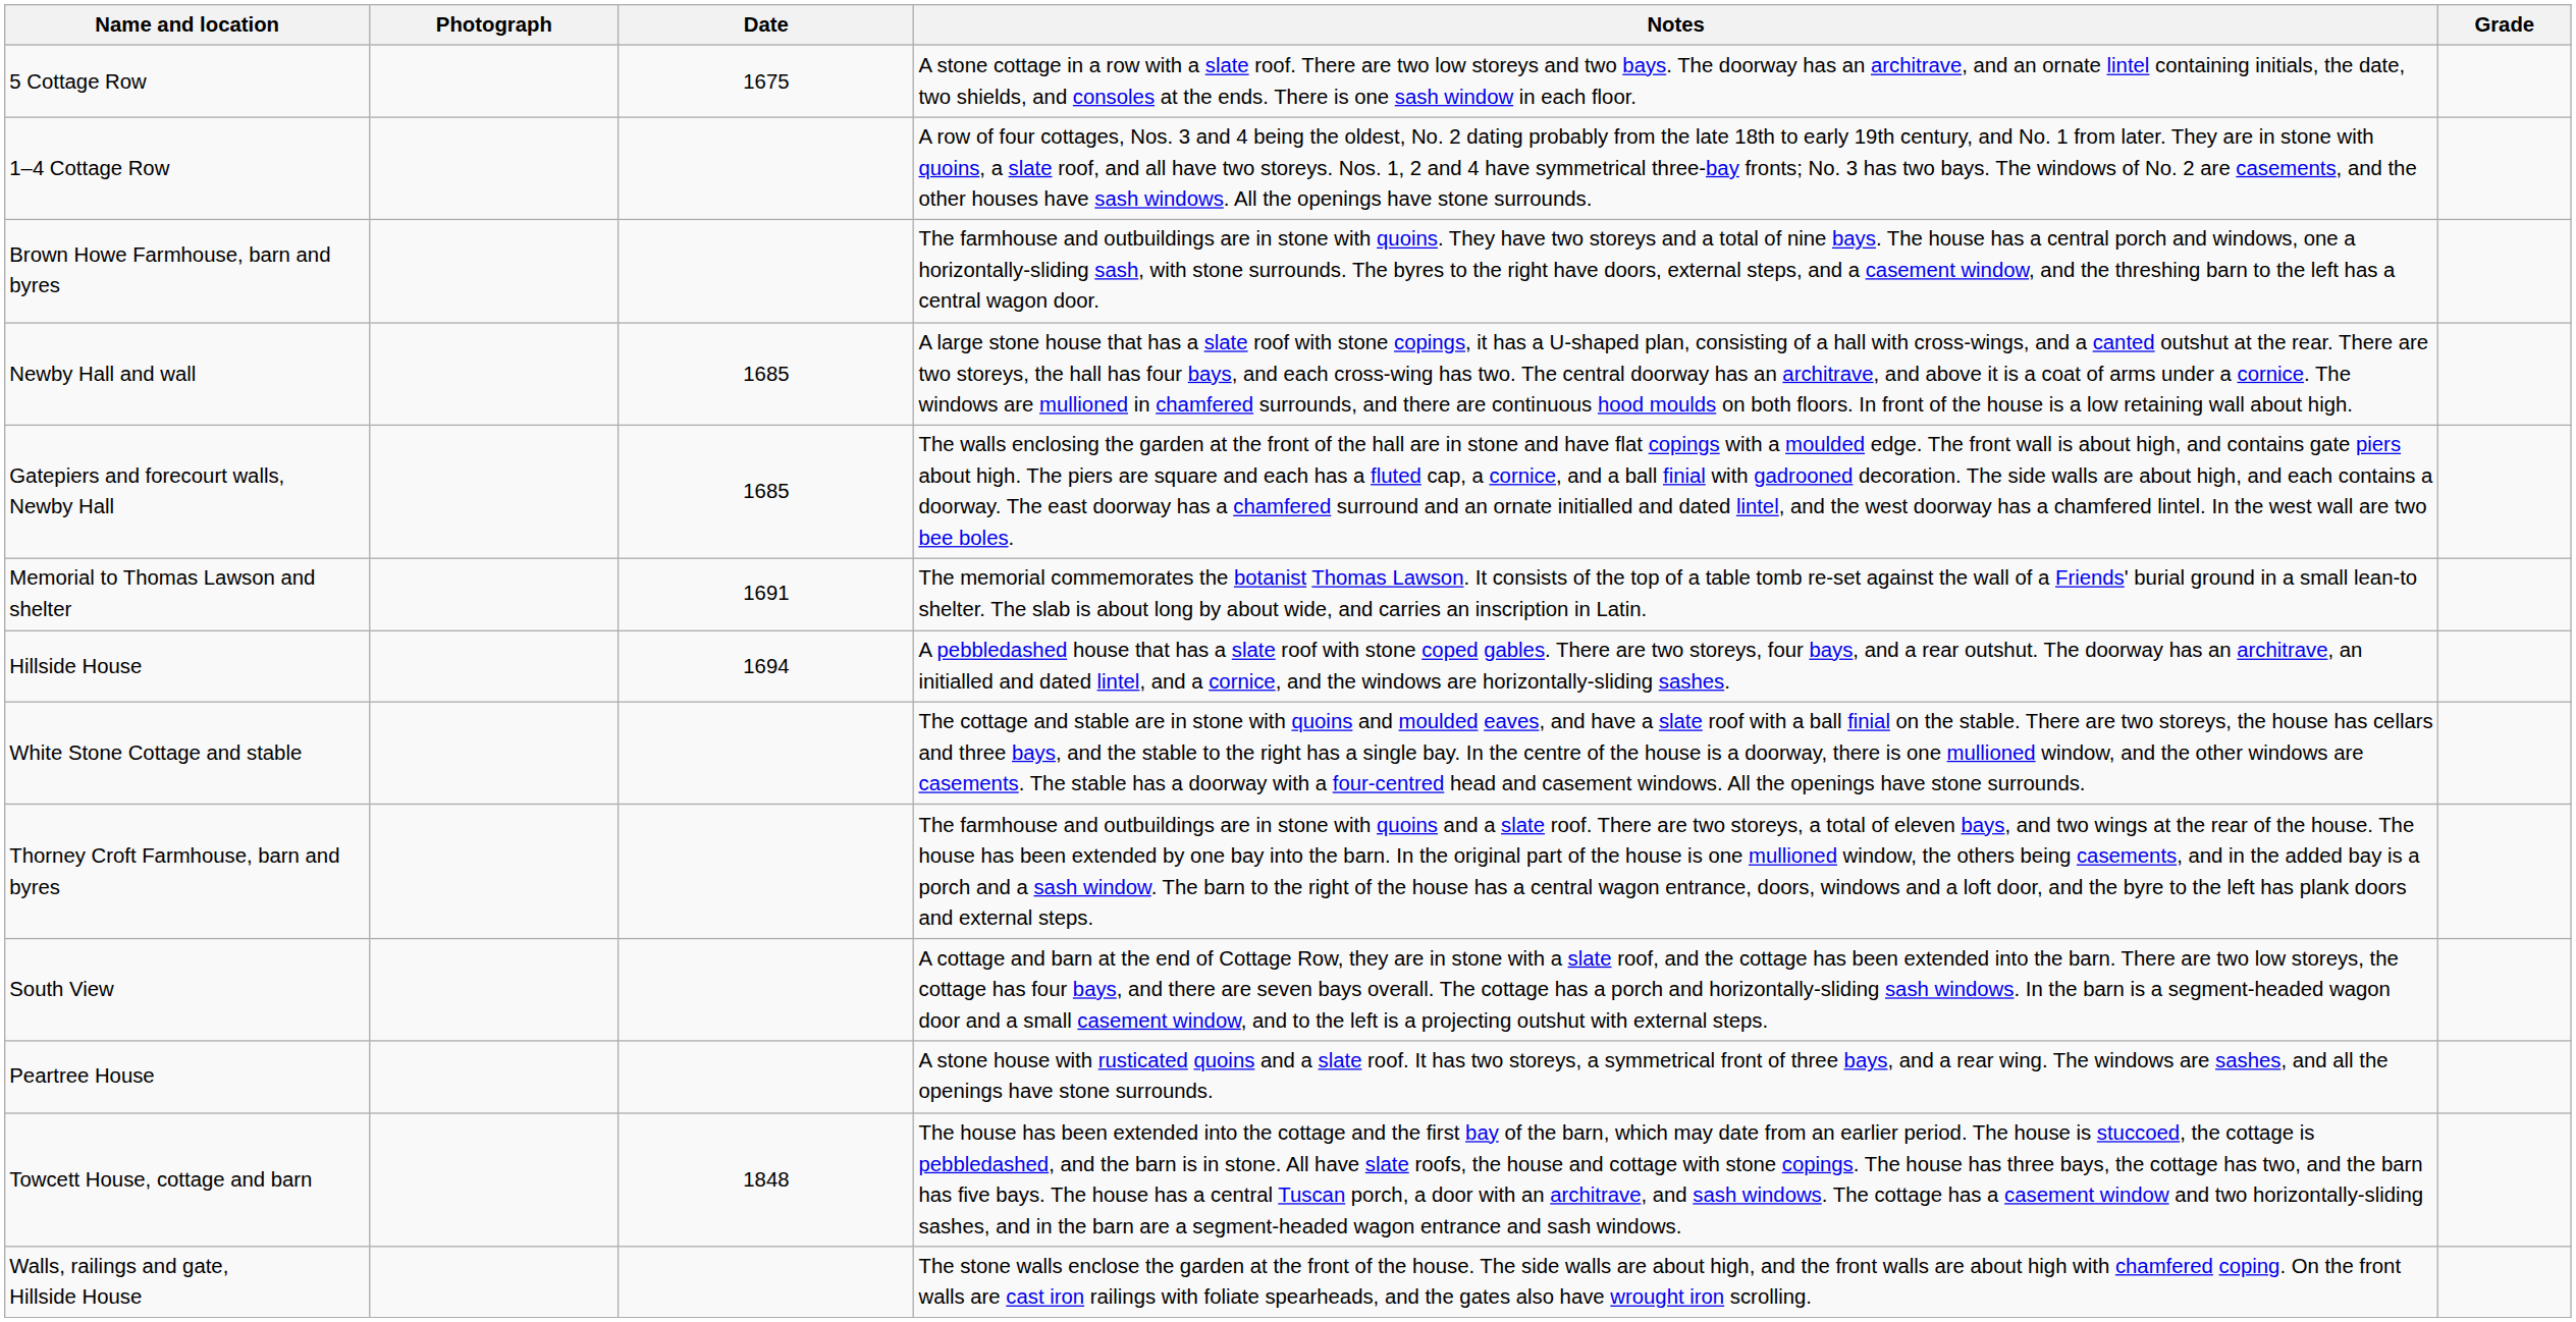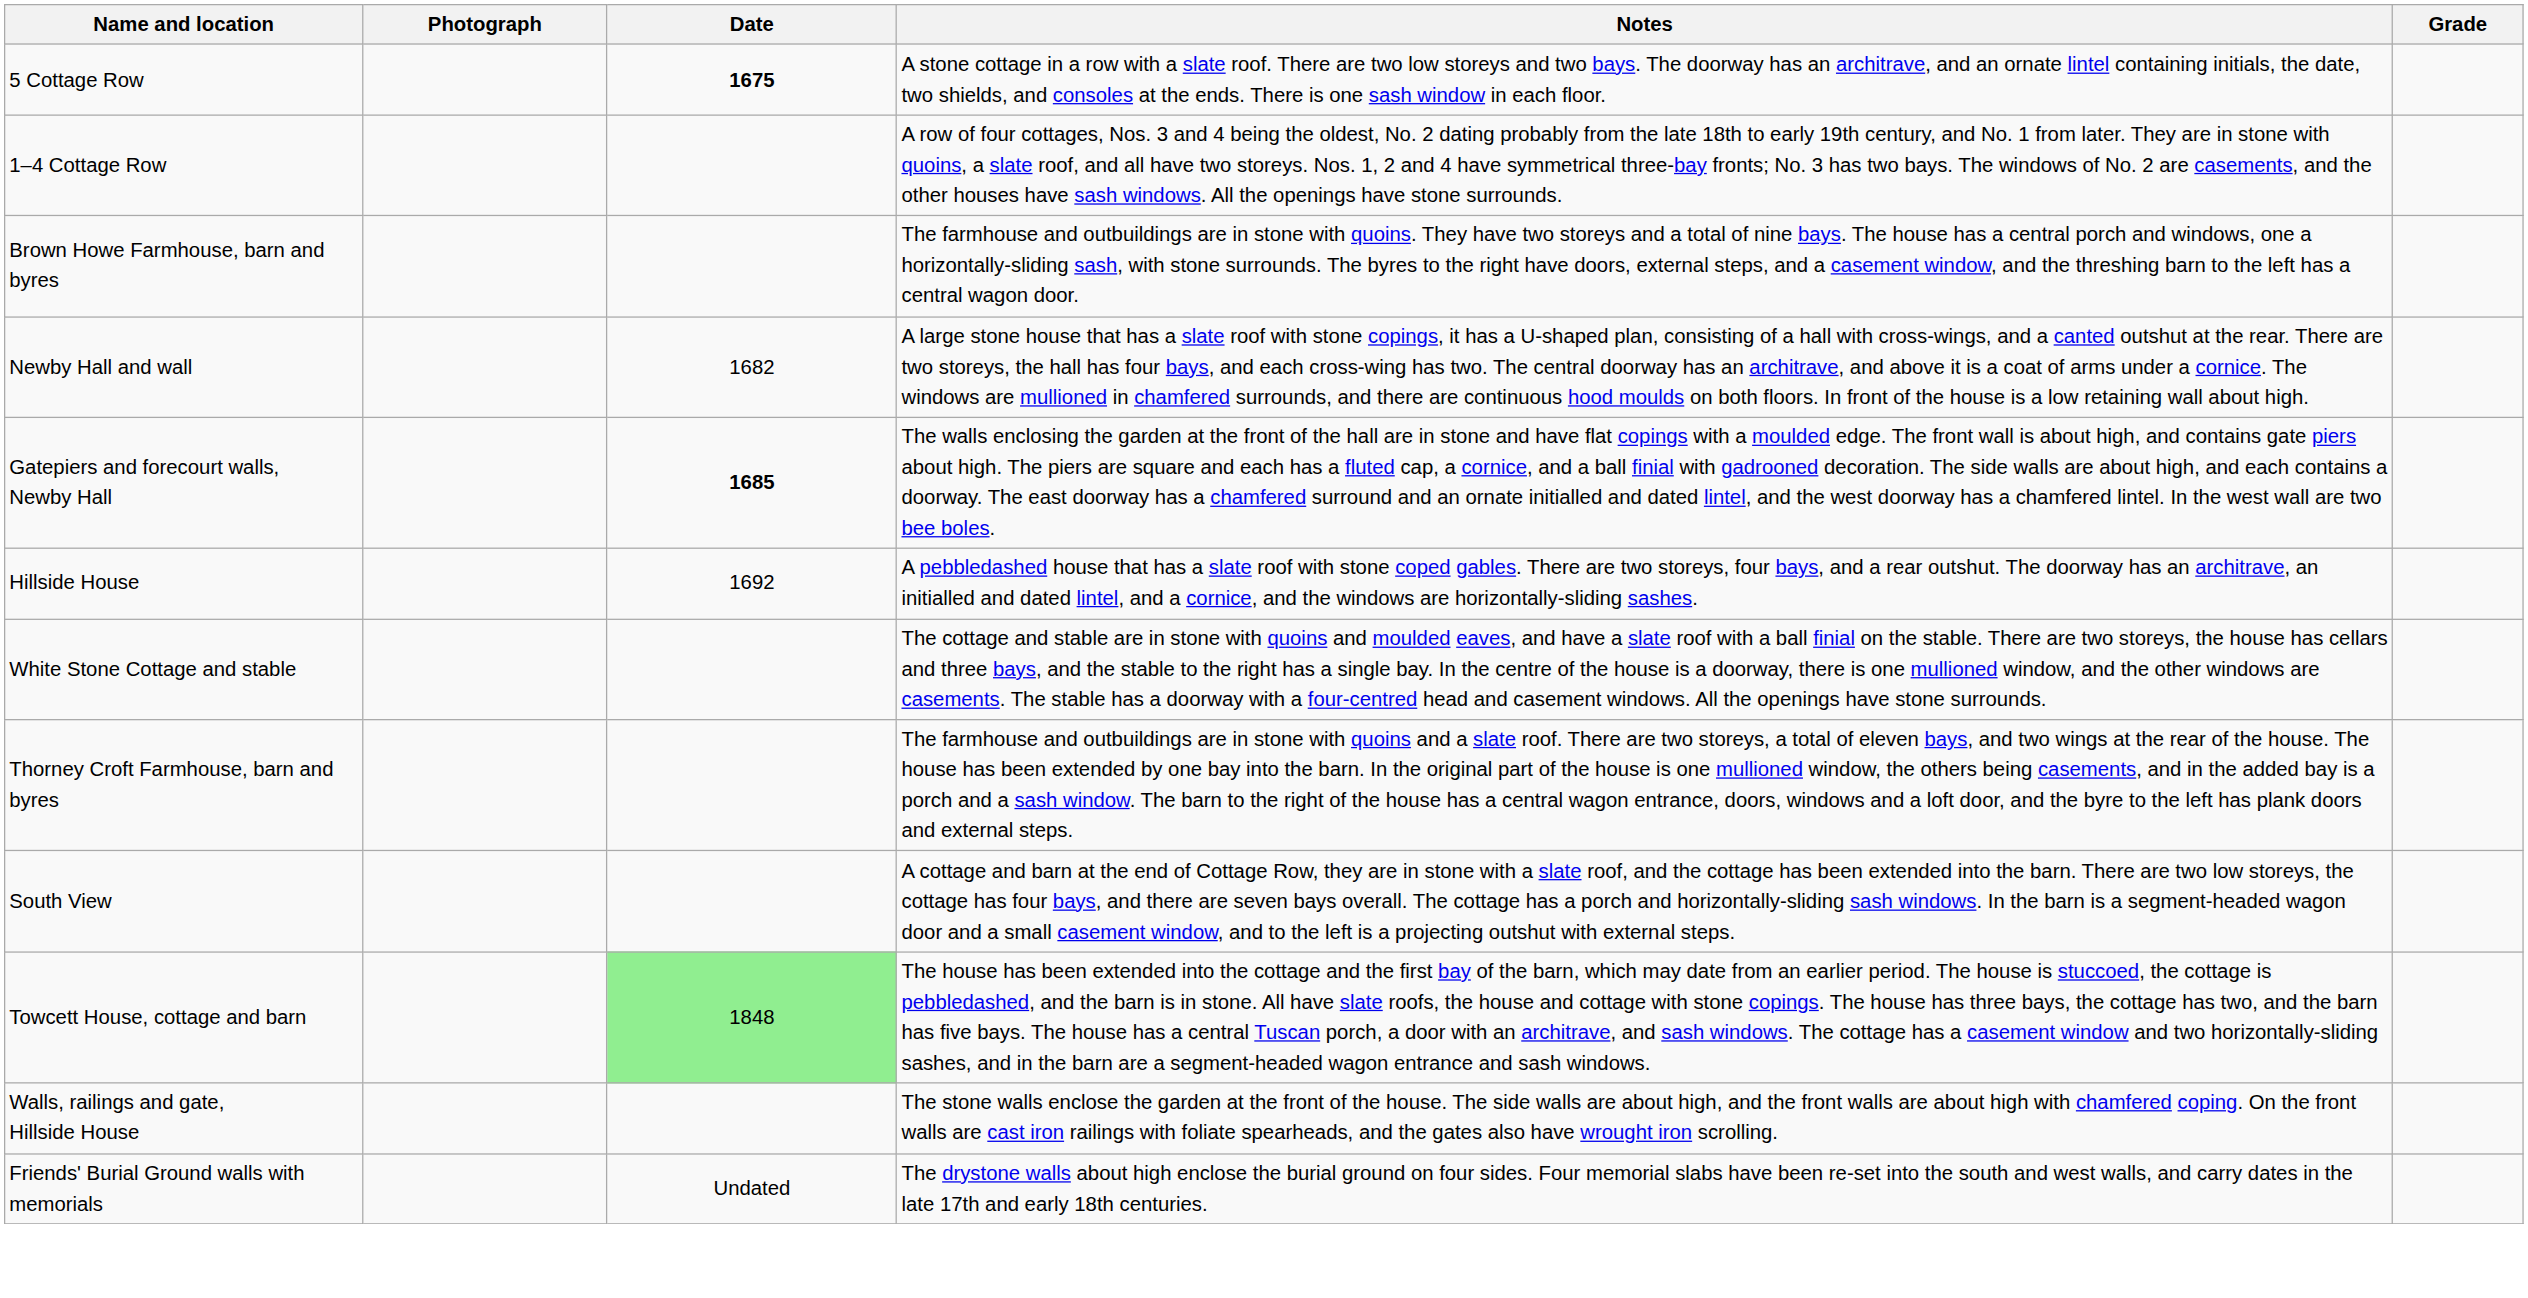5 Cottage Row | Date: normal -> bold
Newby Hall and wall | Date: 1685 -> 1682
Gatepiers and forecourt walls, Newby Hall | Date: normal -> bold
- row: Memorial to Thomas Lawson and shelter | 1691 | The memorial commemorates the botanist Thomas Lawson. It consists of the top of a table tomb re-set against the wall of a Friends' burial ground in a small lean-to shelter. The slab is about long by about wide, and carries an inscription in Latin.
Hillside House | Date: 1694 -> 1692
- row: Peartree House | A stone house with rusticated quoins and a slate roof. It has two storeys, a symmetrical front of three bays, and a rear wing. The windows are sashes, and all the openings have stone surrounds.
Towcett House, cottage and barn | Date: no background -> lightgreen background
+ row: Friends' Burial Ground walls with memorials | Undated | The drystone walls about high enclose the burial ground on four sides. Four memorial slabs have been re-set into the south and west walls, and carry dates in the late 17th and early 18th centuries.
